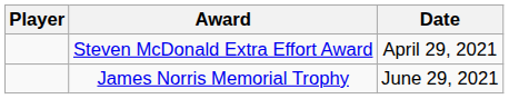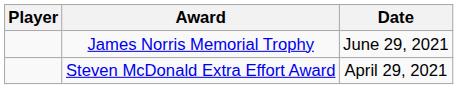rows swapped: Steven McDonald Extra Effort Award <-> James Norris Memorial Trophy
